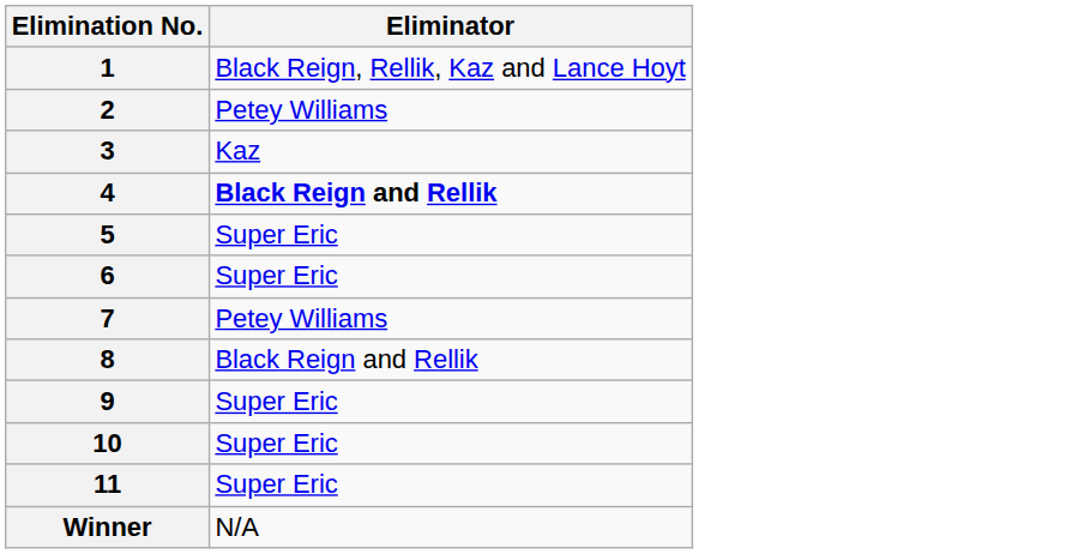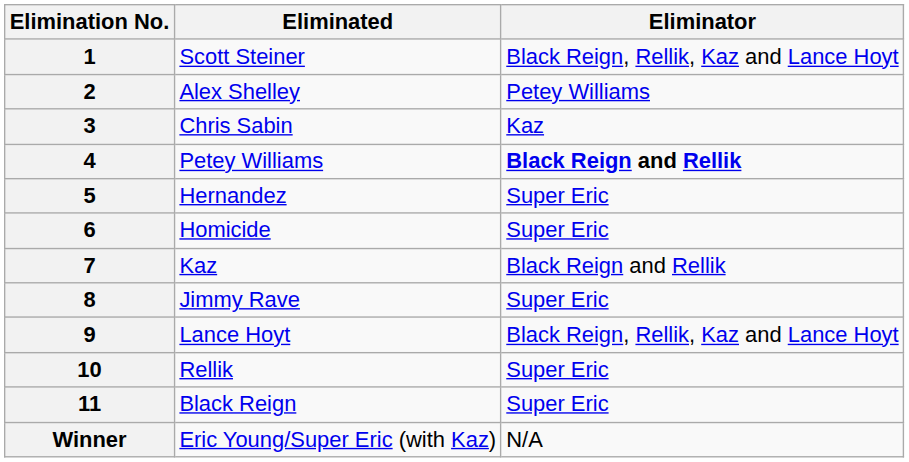+ column: Eliminated | Scott Steiner | Alex Shelley | Chris Sabin | Petey Williams | Hernandez | Homicide | Kaz | Jimmy Rave | Lance Hoyt | Rellik | Black Reign | Eric Young/Super Eric (with Kaz)
7 | Eliminator: Petey Williams -> Black Reign and Rellik
8 | Eliminator: Black Reign and Rellik -> Super Eric
9 | Eliminator: Super Eric -> Black Reign, Rellik, Kaz and Lance Hoyt
